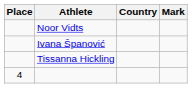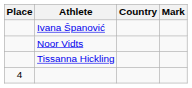rows swapped: Ivana Španović <-> Noor Vidts
